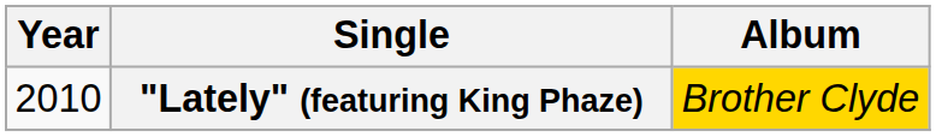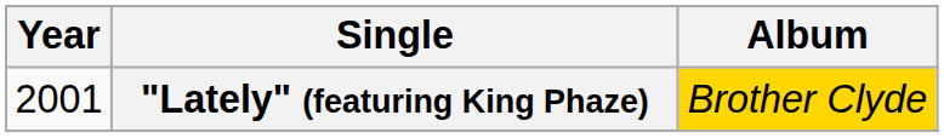"Lately" (featuring King Phaze) | Year: 2010 -> 2001
